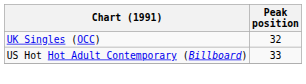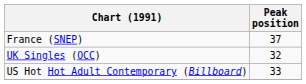+ row: France (SNEP) | 37
